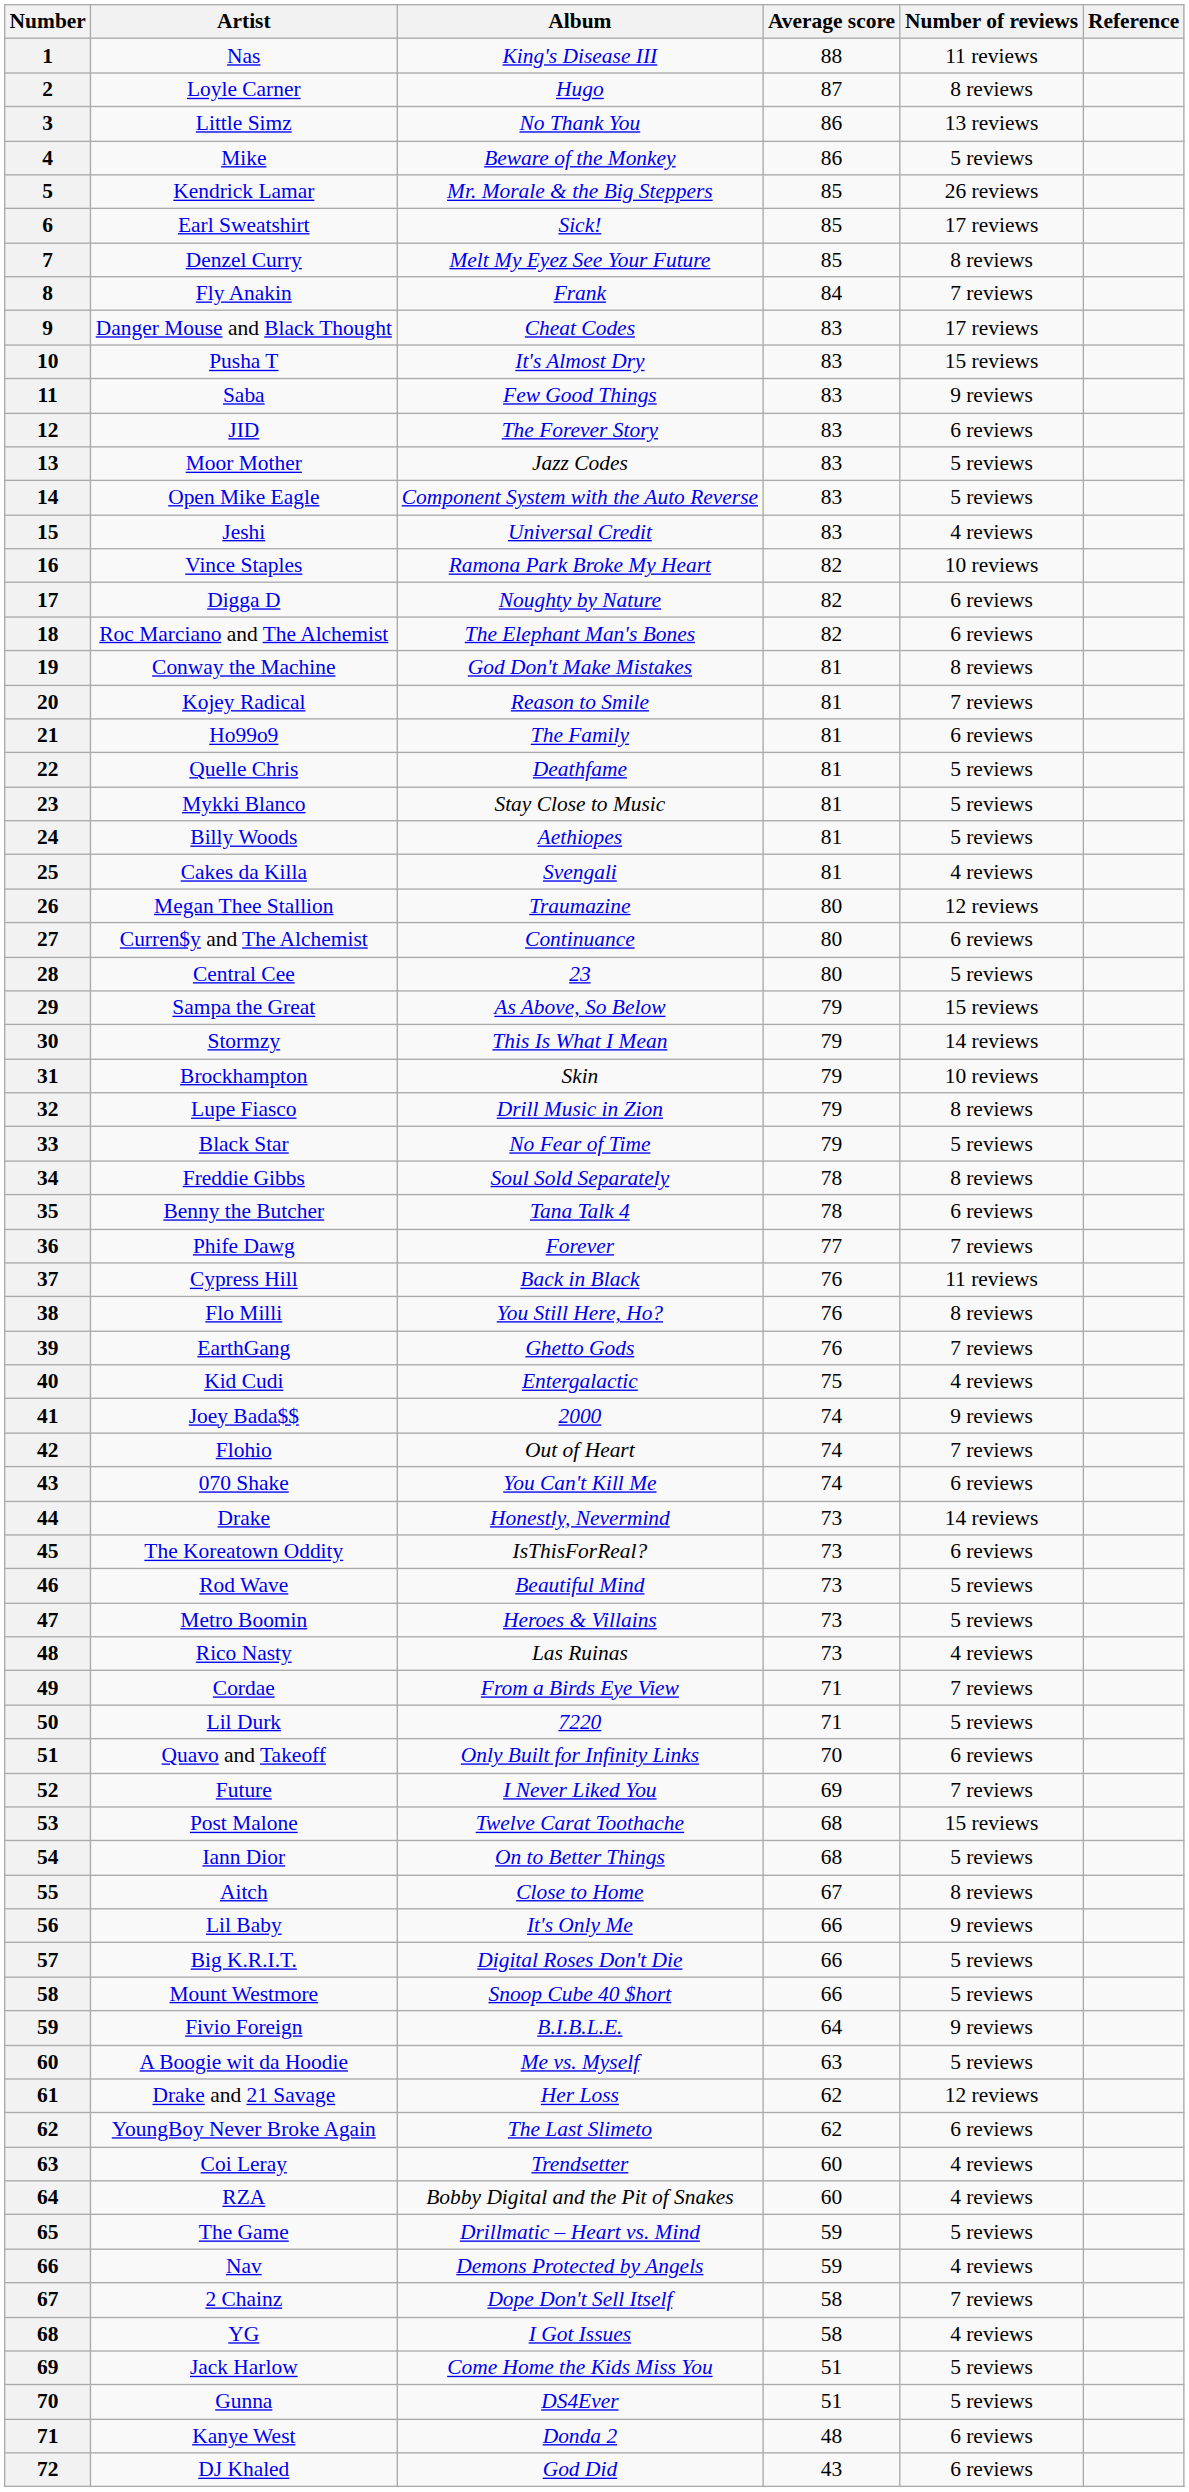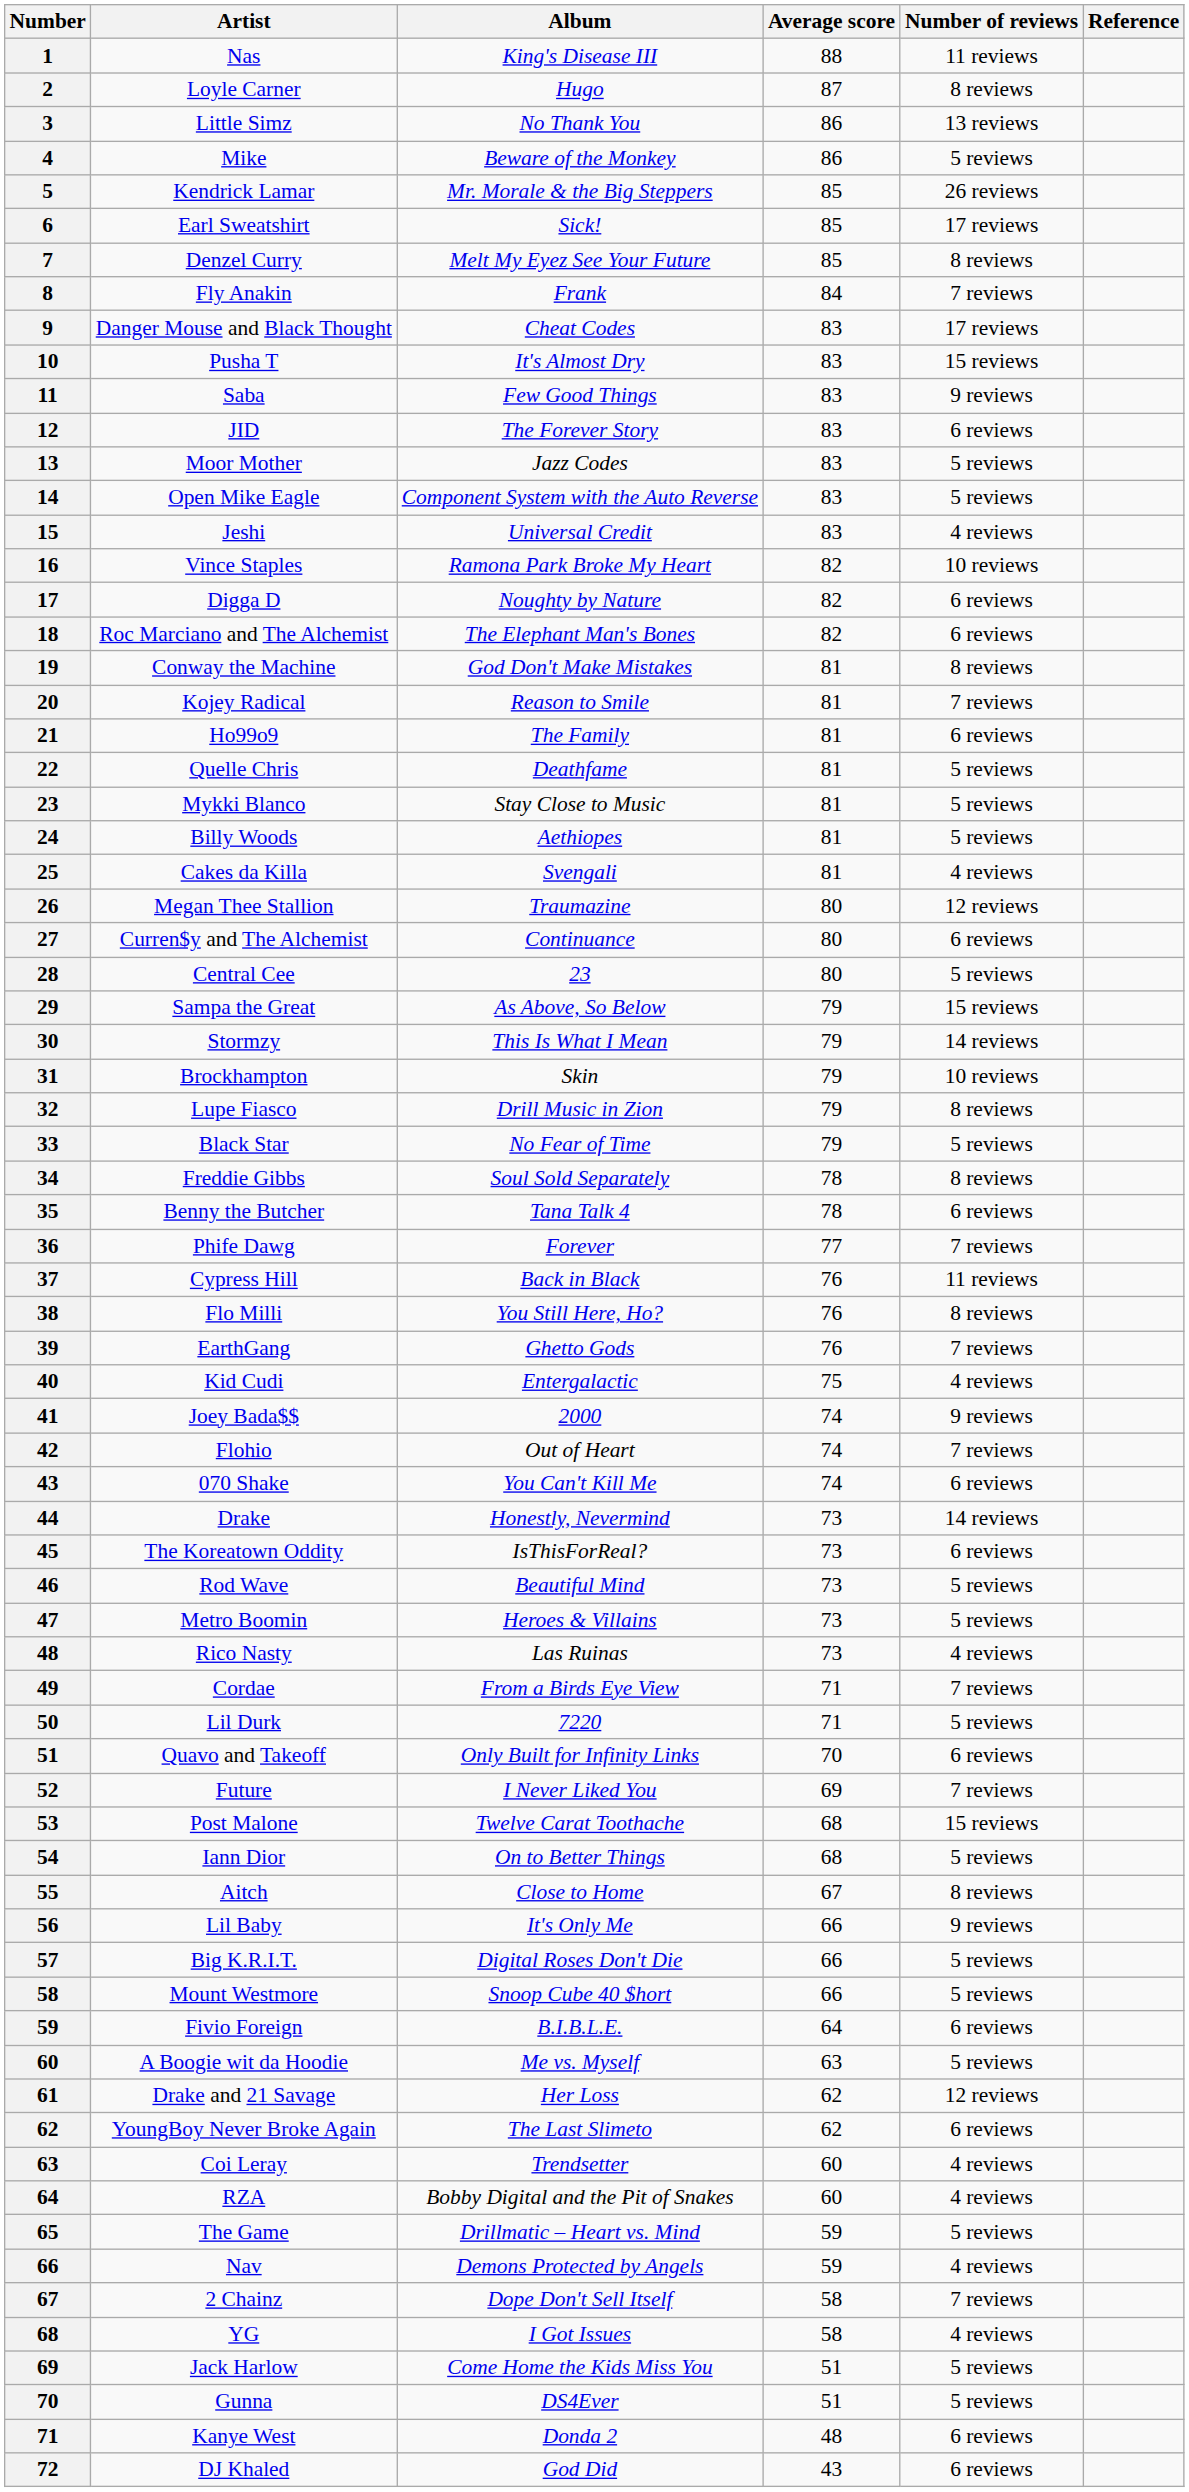Fivio Foreign | Number of reviews: 9 reviews -> 6 reviews
